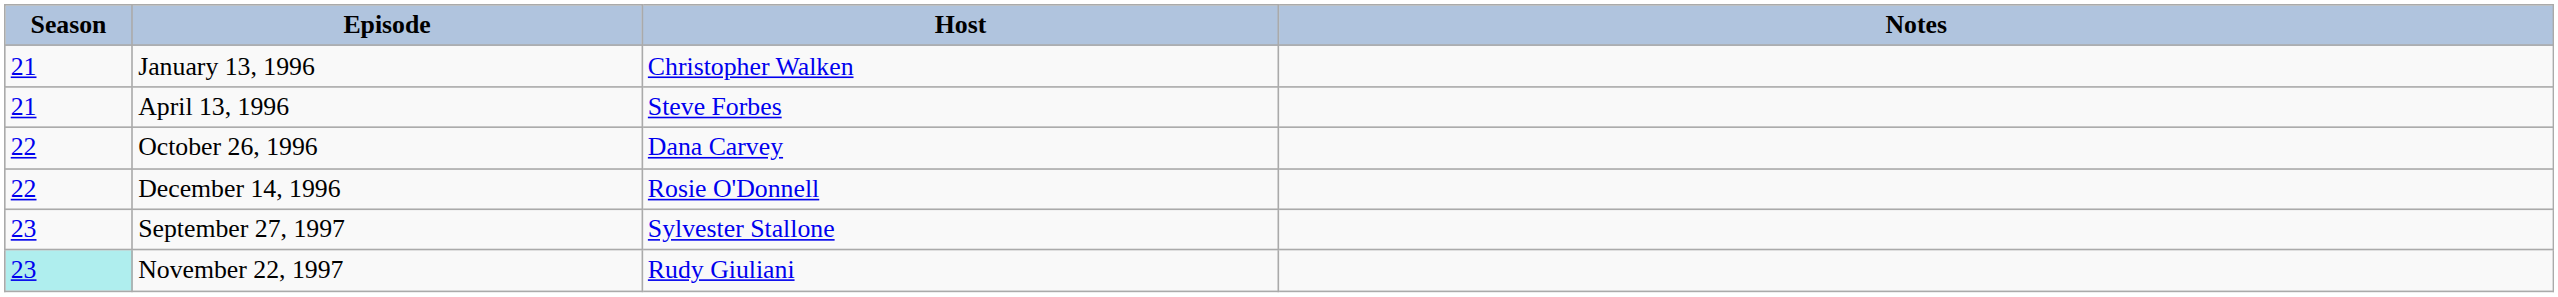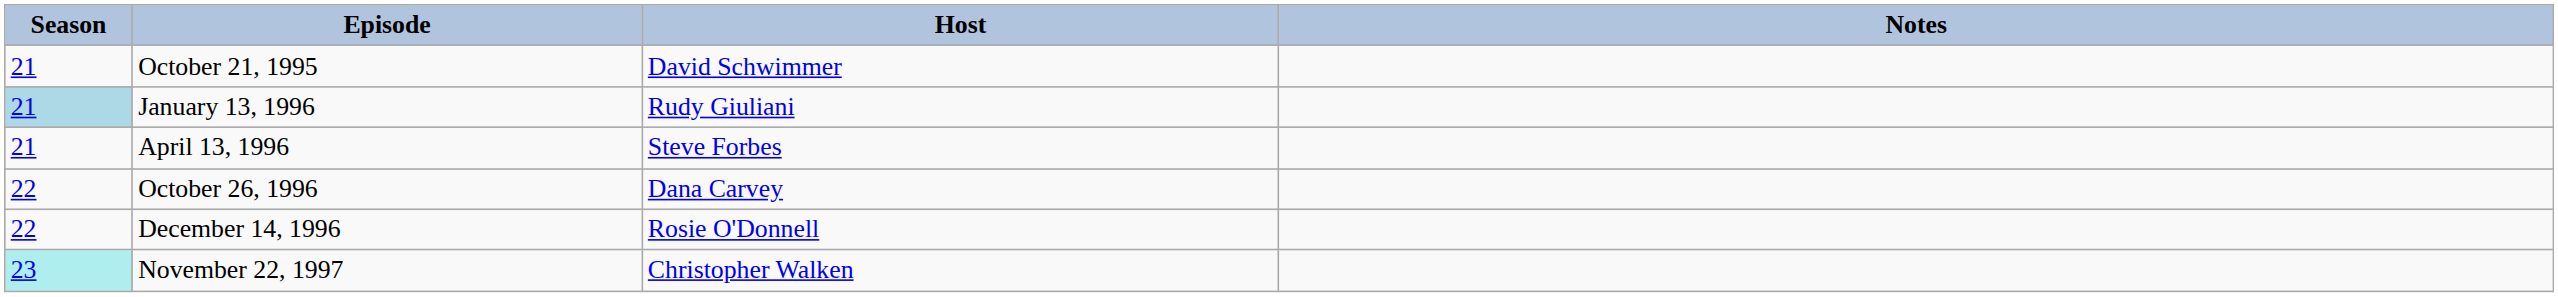+ row: 21 | October 21, 1995 | David Schwimmer
January 13, 1996 | Season: no background -> lightblue background
January 13, 1996 | Host: Christopher Walken -> Rudy Giuliani
- row: 23 | September 27, 1997 | Sylvester Stallone
November 22, 1997 | Host: Rudy Giuliani -> Christopher Walken
